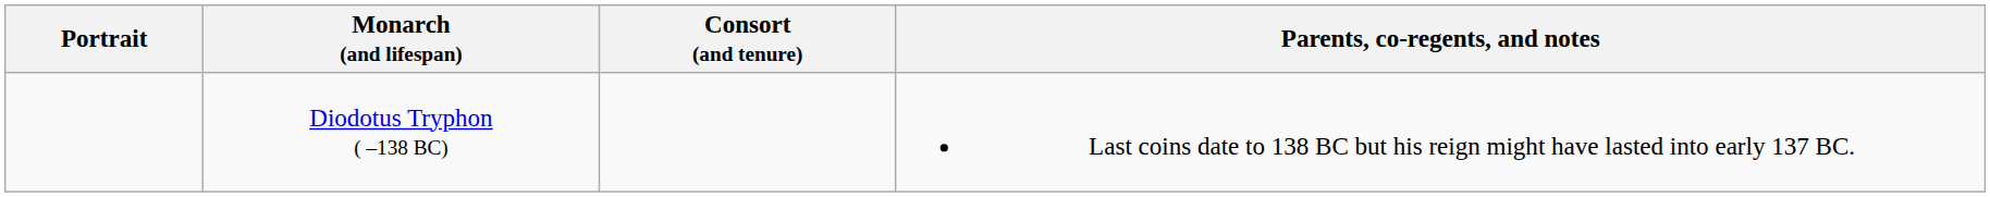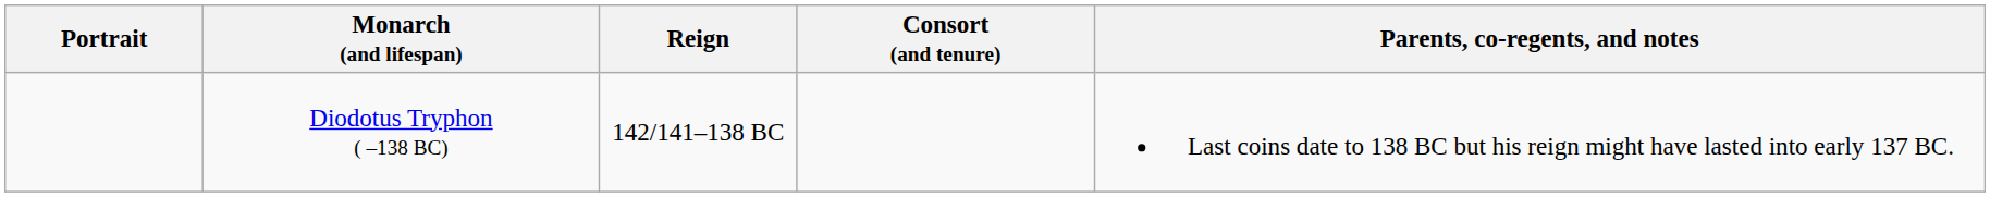+ column: Reign | 142/141–138 BC
